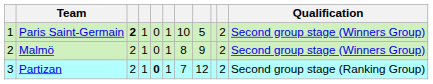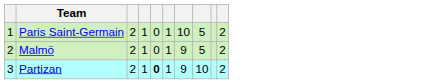- column: Qualification | Second group stage (Winners Group) | Second group stage (Winners Group) | Second group stage (Ranking Group)
Paris Saint-Germain | column 3: bold -> normal
Malmö | column 7: 8 -> 9
Malmö | column 8: 9 -> 5
Partizan | column 7: 7 -> 9
Partizan | column 8: 12 -> 10
